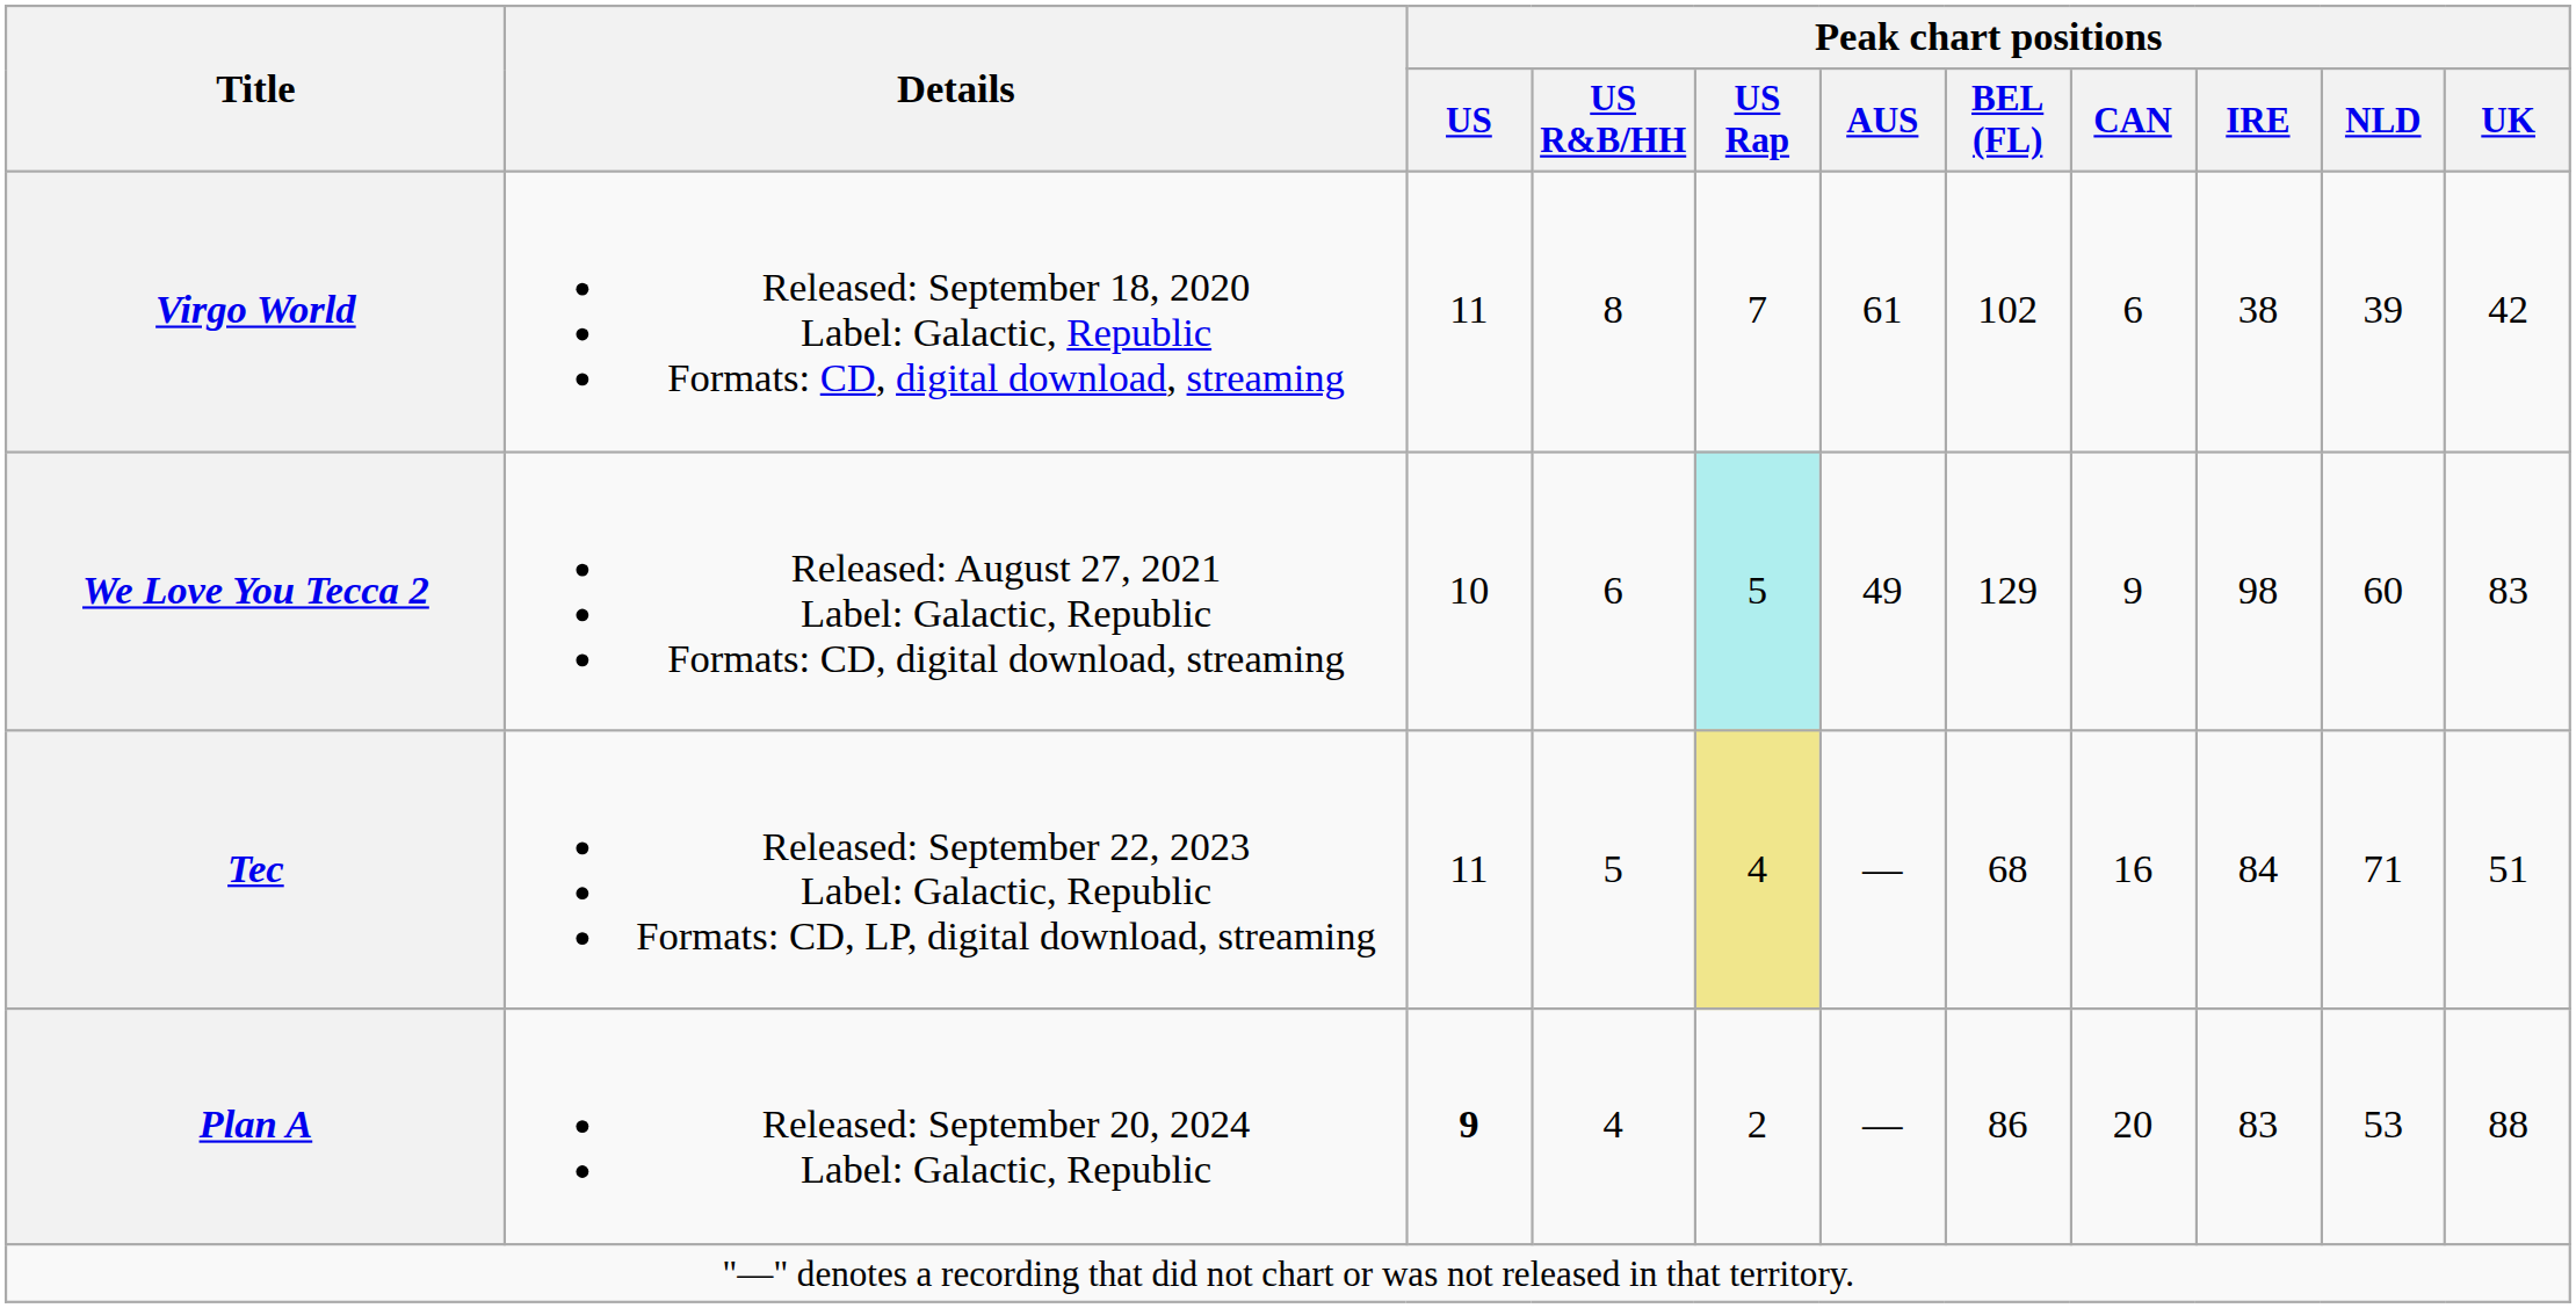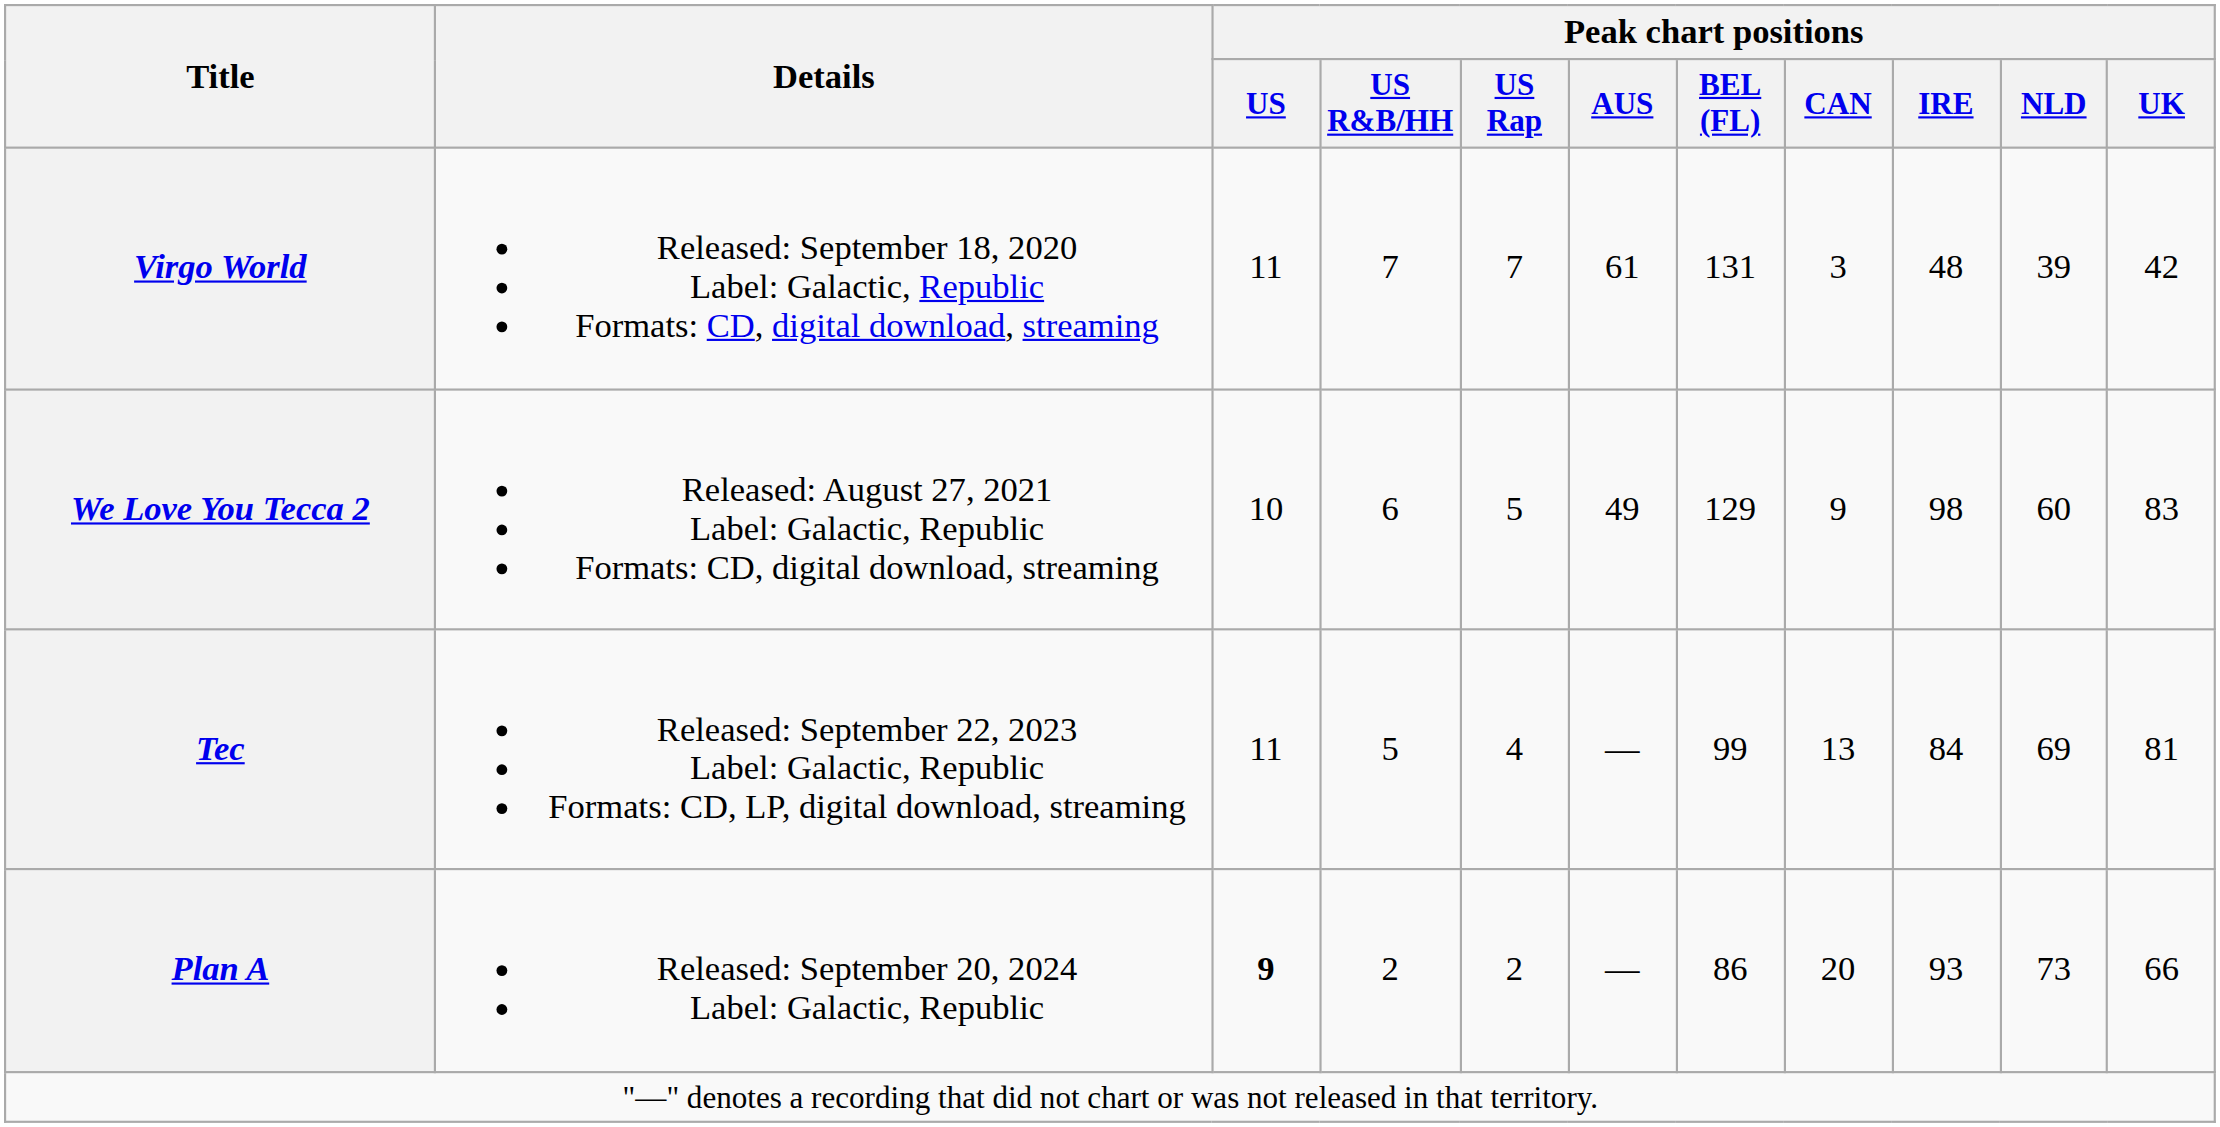Virgo World | Peak chart positions / US R&B/HH: 8 -> 7
Virgo World | Peak chart positions / BEL (FL): 102 -> 131
Virgo World | Peak chart positions / CAN: 6 -> 3
Virgo World | Peak chart positions / IRE: 38 -> 48
We Love You Tecca 2 | Peak chart positions / US Rap: paleturquoise background -> no background
Tec | Peak chart positions / US Rap: khaki background -> no background
Tec | Peak chart positions / BEL (FL): 68 -> 99
Tec | Peak chart positions / CAN: 16 -> 13
Tec | Peak chart positions / NLD: 71 -> 69
Tec | Peak chart positions / UK: 51 -> 81
Plan A | Peak chart positions / US R&B/HH: 4 -> 2
Plan A | Peak chart positions / IRE: 83 -> 93
Plan A | Peak chart positions / NLD: 53 -> 73
Plan A | Peak chart positions / UK: 88 -> 66
